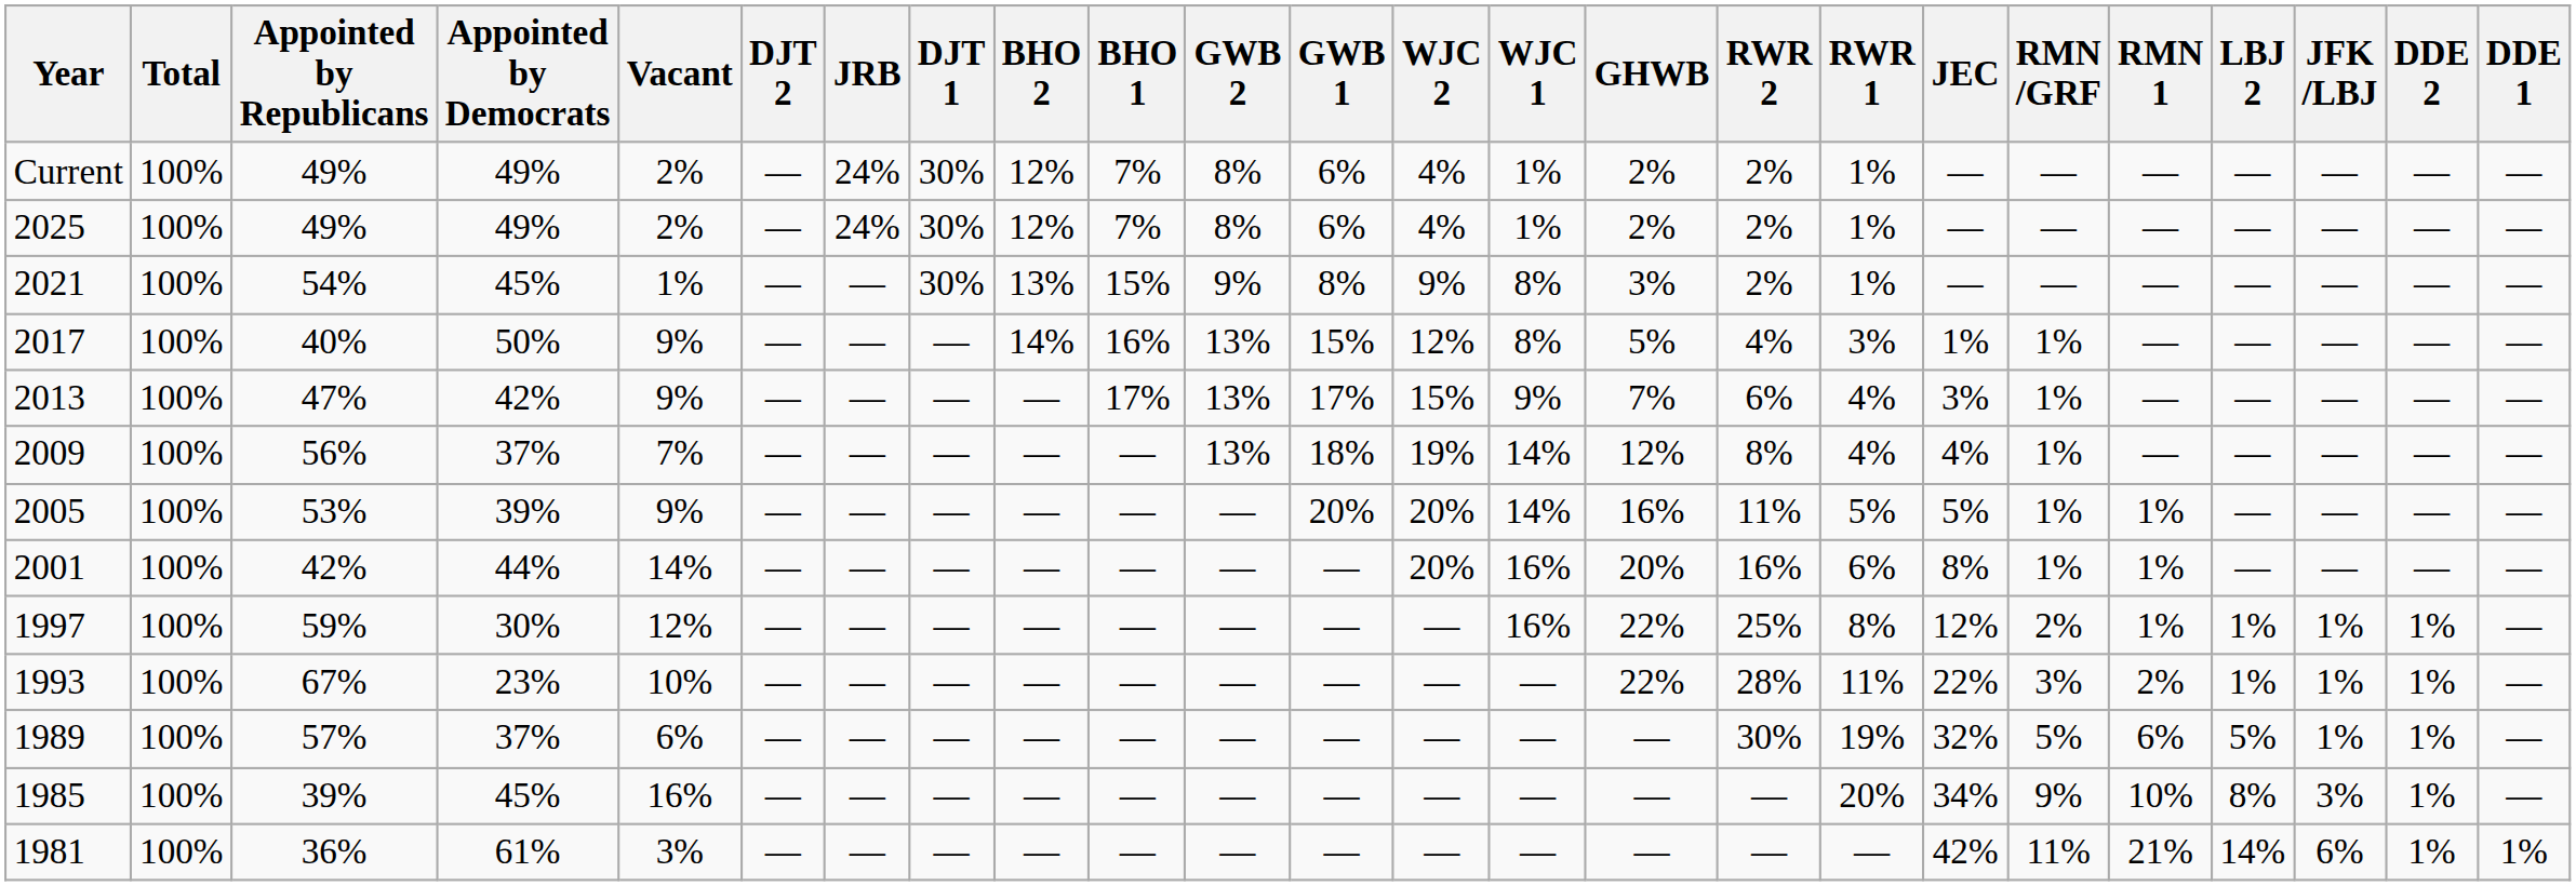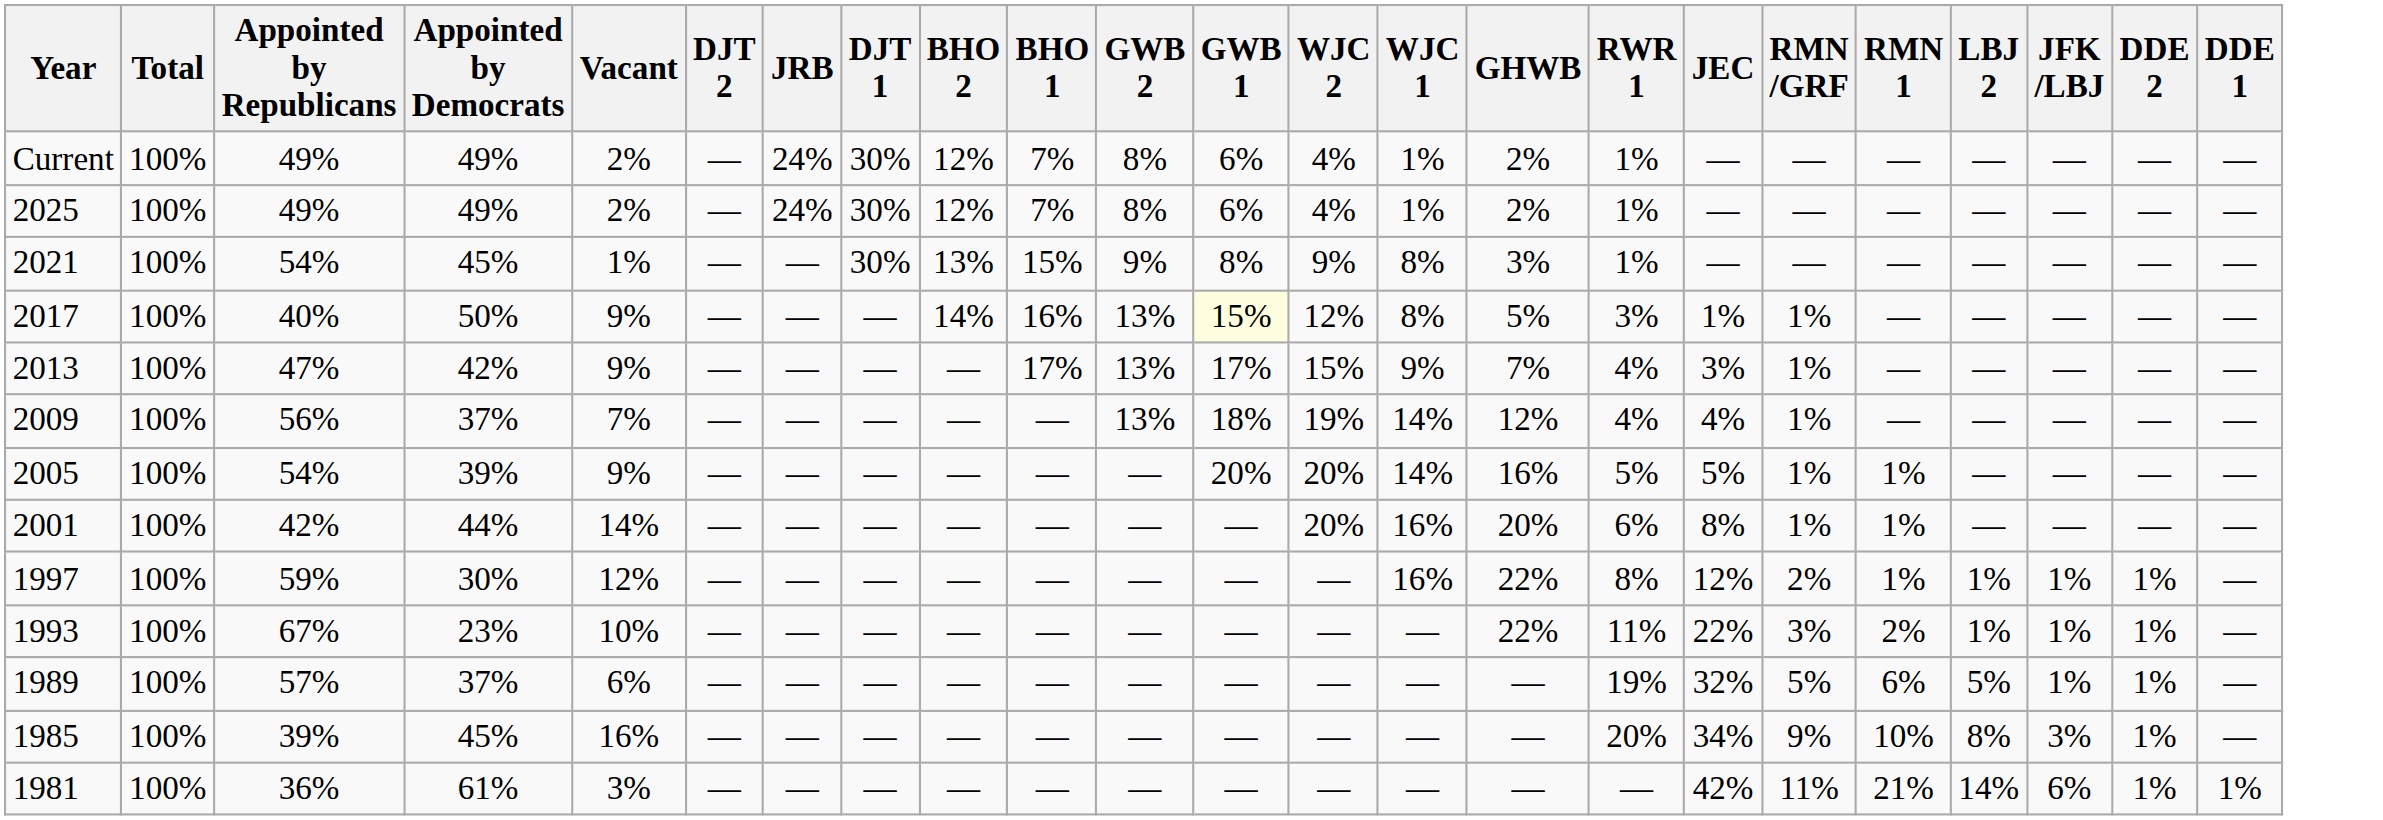- column: RWR 2 | 2% | 2% | 2% | 4% | 6% | 8% | 11% | 16% | 25% | 28% | 30% | — | —
2017 | GWB 1: no background -> lightyellow background
2005 | Appointed by Republicans: 53% -> 54%
